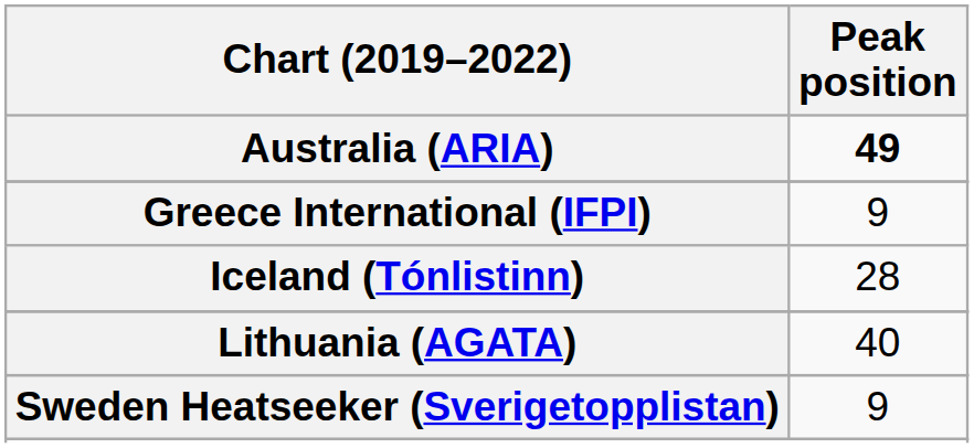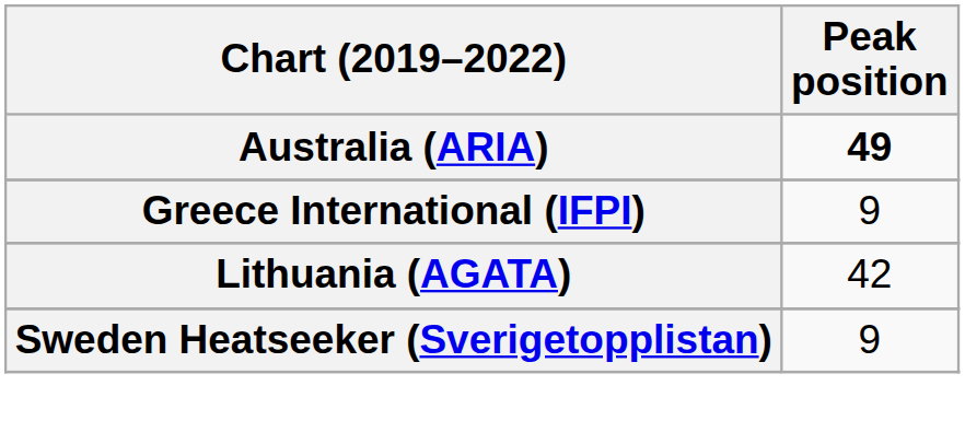- row: Iceland (Tónlistinn) | 28
Lithuania (AGATA) | Peak position: 40 -> 42
